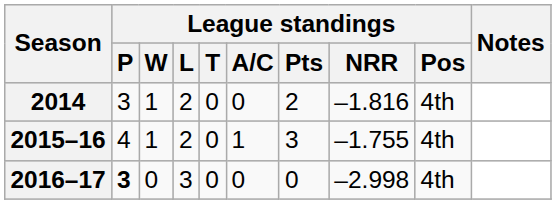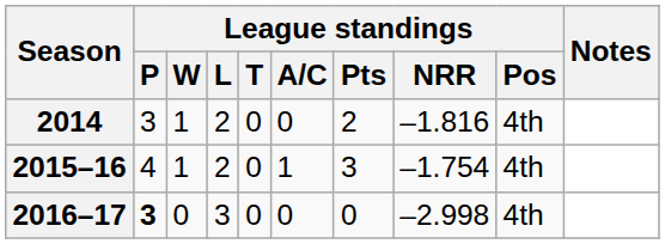2015–16 | League standings / NRR: –1.755 -> –1.754
